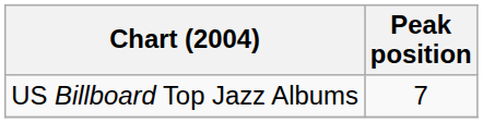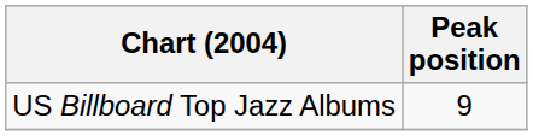US Billboard Top Jazz Albums | Peak position: 7 -> 9
